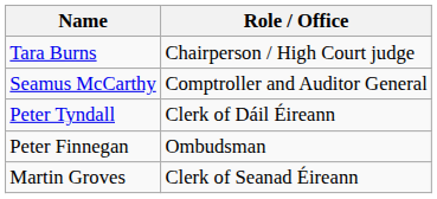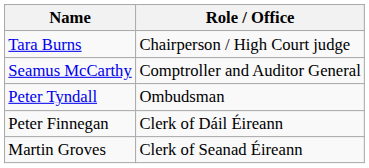Peter Tyndall | Role / Office: Clerk of Dáil Éireann -> Ombudsman
Peter Finnegan | Role / Office: Ombudsman -> Clerk of Dáil Éireann
